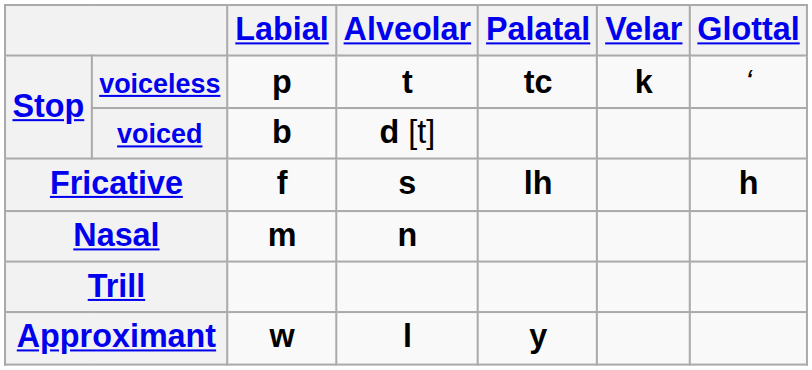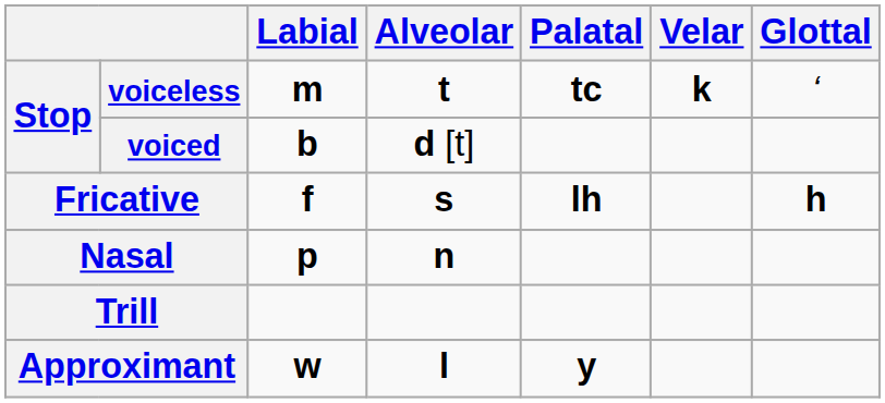voiceless | Labial: p -> m
Nasal | Labial: m -> p
